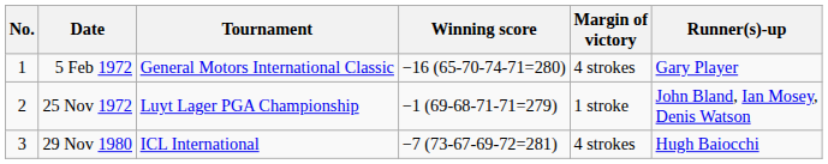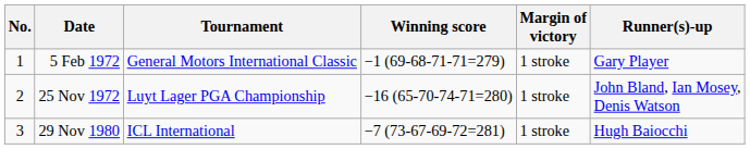5 Feb 1972 | Winning score: −16 (65-70-74-71=280) -> −1 (69-68-71-71=279)
5 Feb 1972 | Margin of victory: 4 strokes -> 1 stroke
25 Nov 1972 | Winning score: −1 (69-68-71-71=279) -> −16 (65-70-74-71=280)
29 Nov 1980 | Margin of victory: 4 strokes -> 1 stroke
